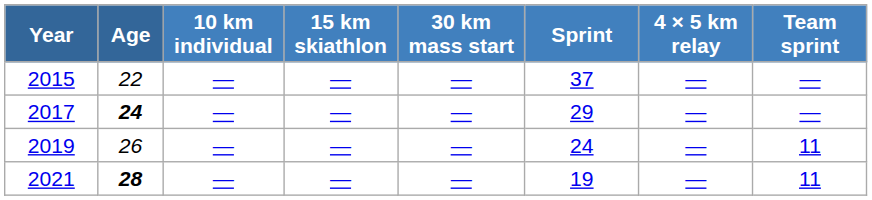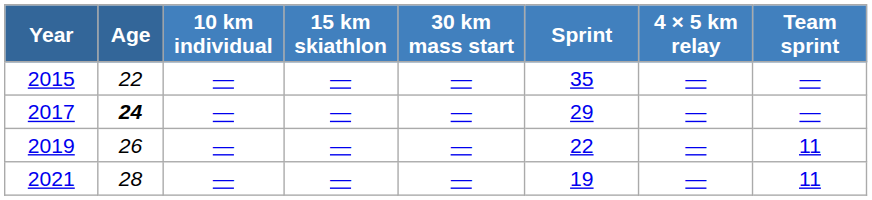2015 | Sprint: 37 -> 35
2019 | Sprint: 24 -> 22
2021 | Age: bold -> normal
